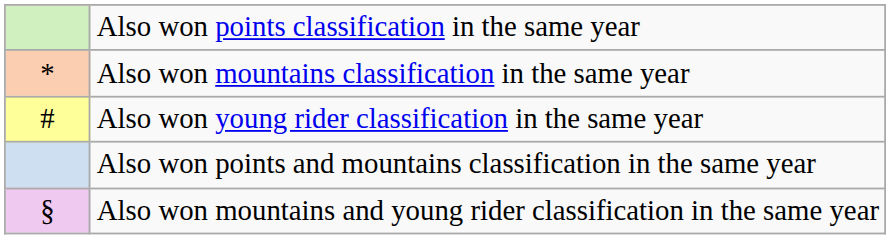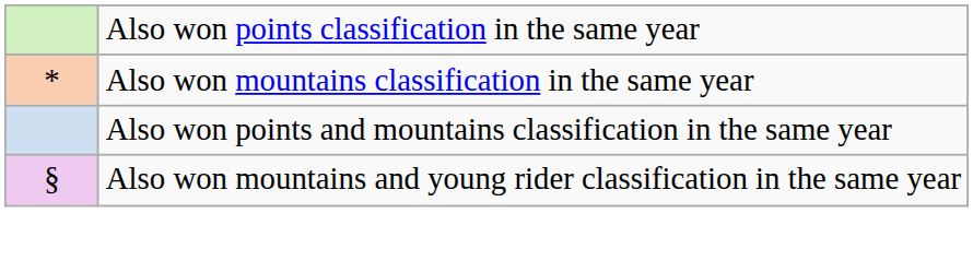- row: # | Also won young rider classification in the same year
